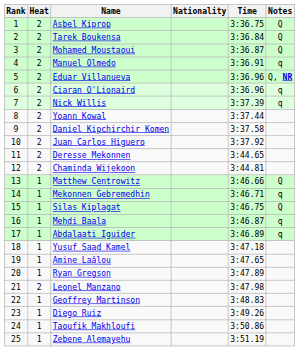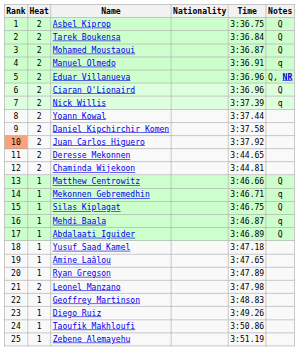Ciaran O'Lionaird | Notes: q -> Q
Juan Carlos Higuero | Rank: no background -> lightsalmon background
Abdalaati Iguider | Notes: q -> Q
